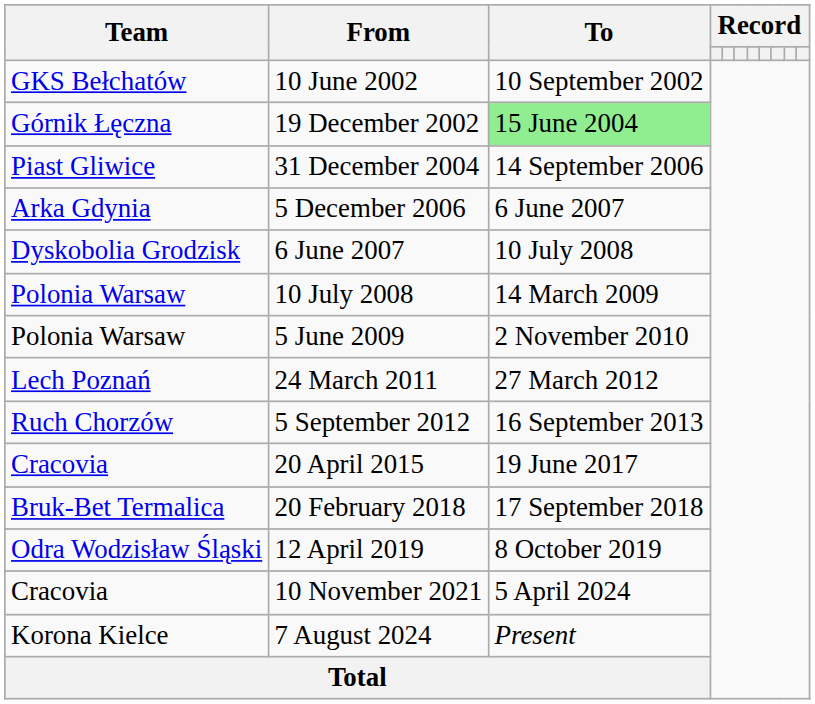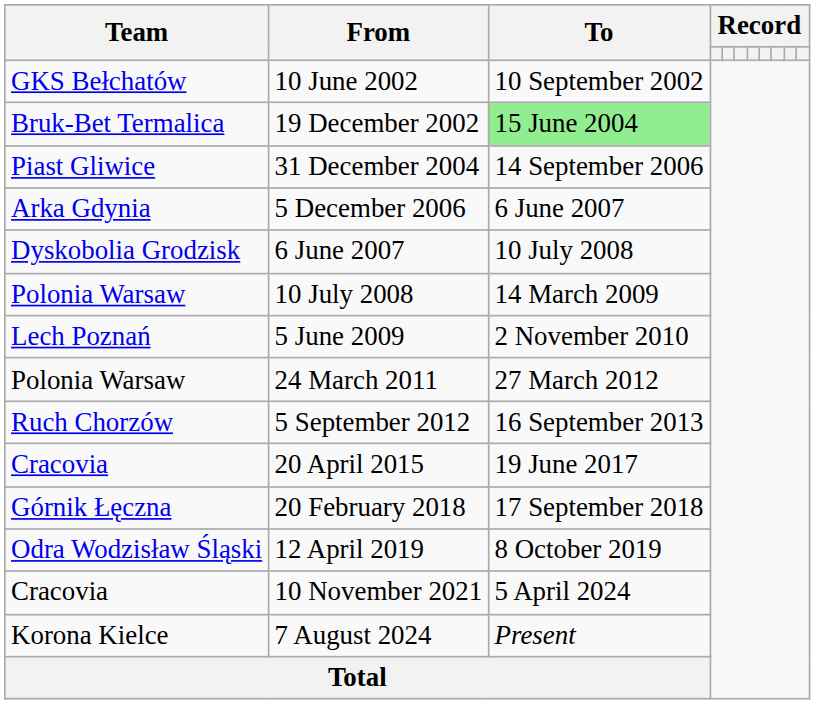19 December 2002 | Team: Górnik Łęczna -> Bruk-Bet Termalica
5 June 2009 | Team: Polonia Warsaw -> Lech Poznań
24 March 2011 | Team: Lech Poznań -> Polonia Warsaw
20 February 2018 | Team: Bruk-Bet Termalica -> Górnik Łęczna
